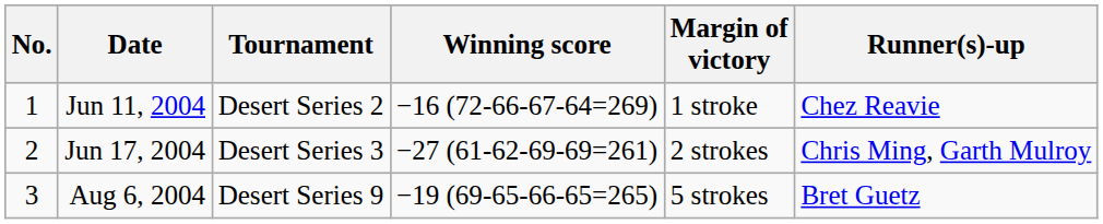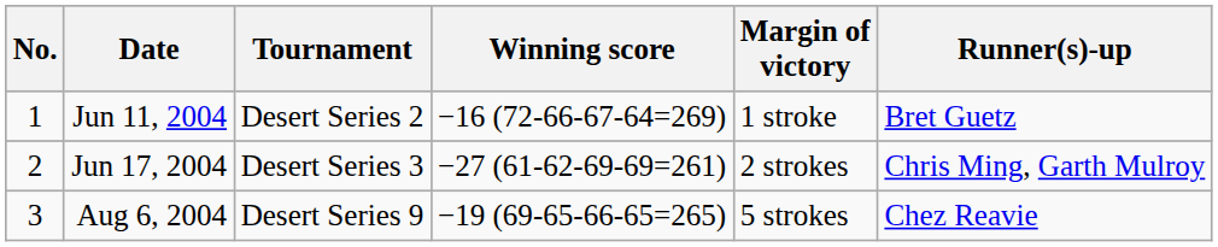Jun 11, 2004 | Runner(s)-up: Chez Reavie -> Bret Guetz
Aug 6, 2004 | Runner(s)-up: Bret Guetz -> Chez Reavie
